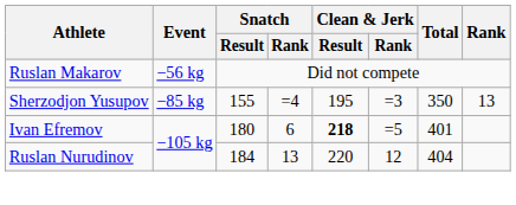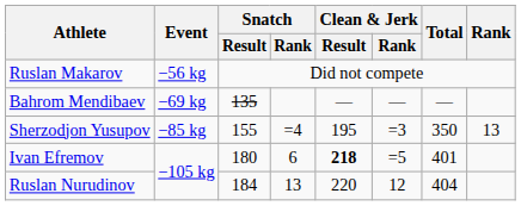+ row: Bahrom Mendibaev | −69 kg | 135 | — | — | —
